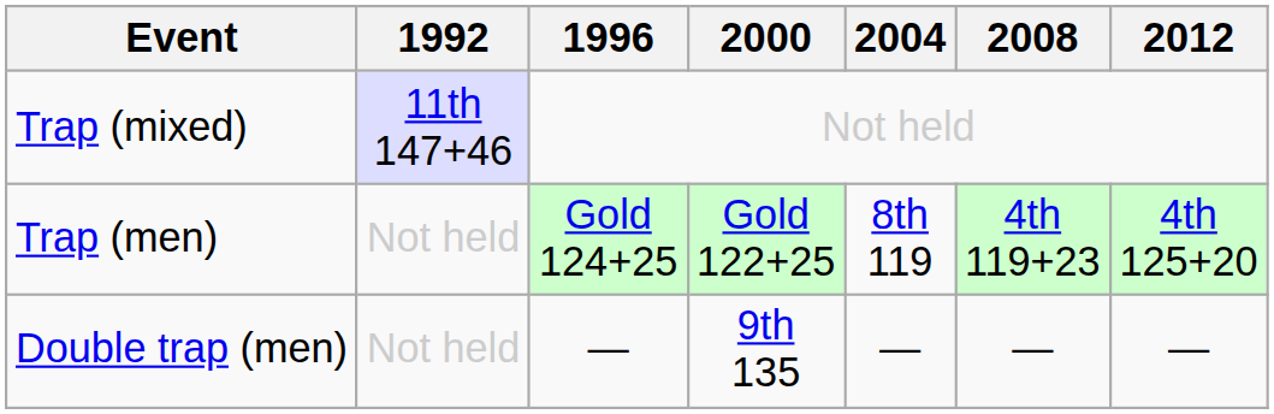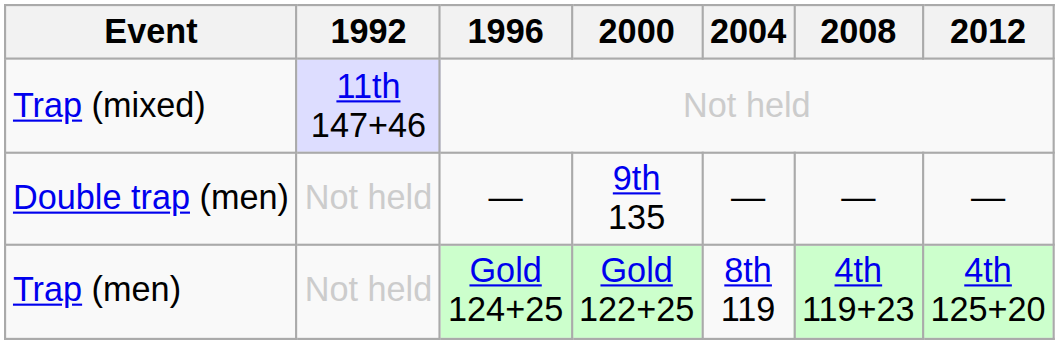rows swapped: Trap (men) <-> Double trap (men)
